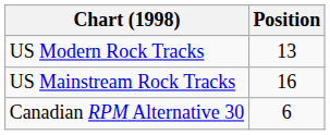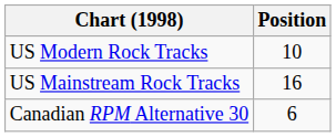US Modern Rock Tracks | Position: 13 -> 10
